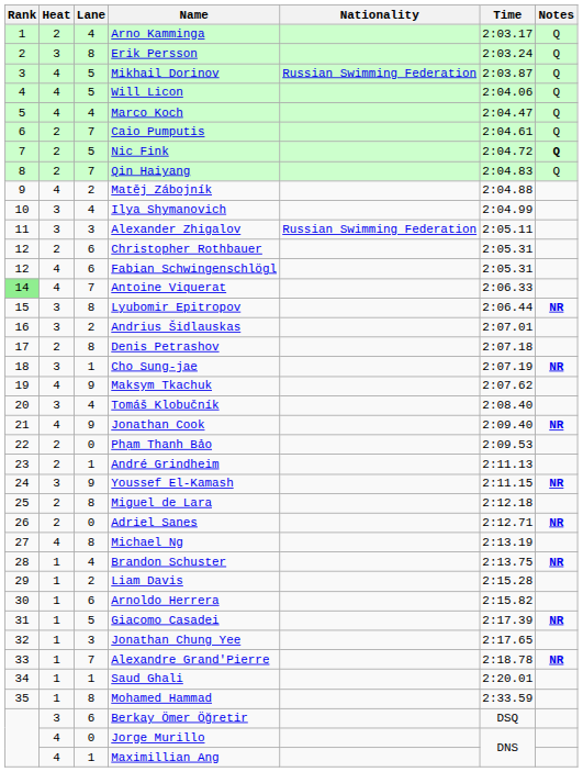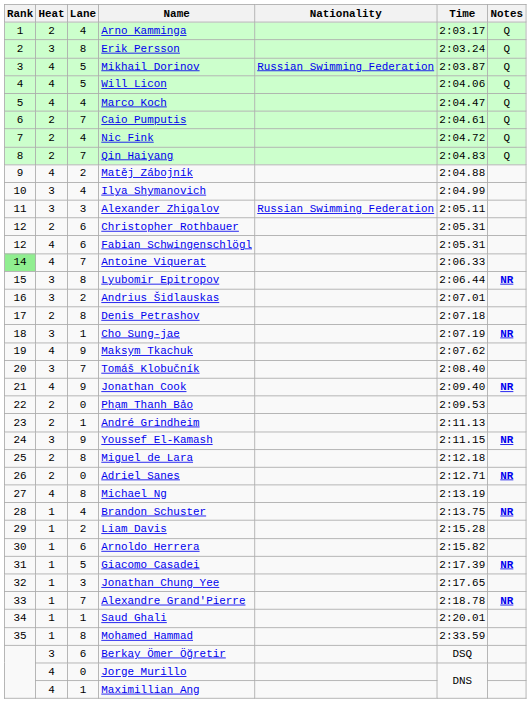Nic Fink | Lane: 5 -> 4
Nic Fink | Notes: bold -> normal
Tomáš Klobučník | Lane: 4 -> 7
